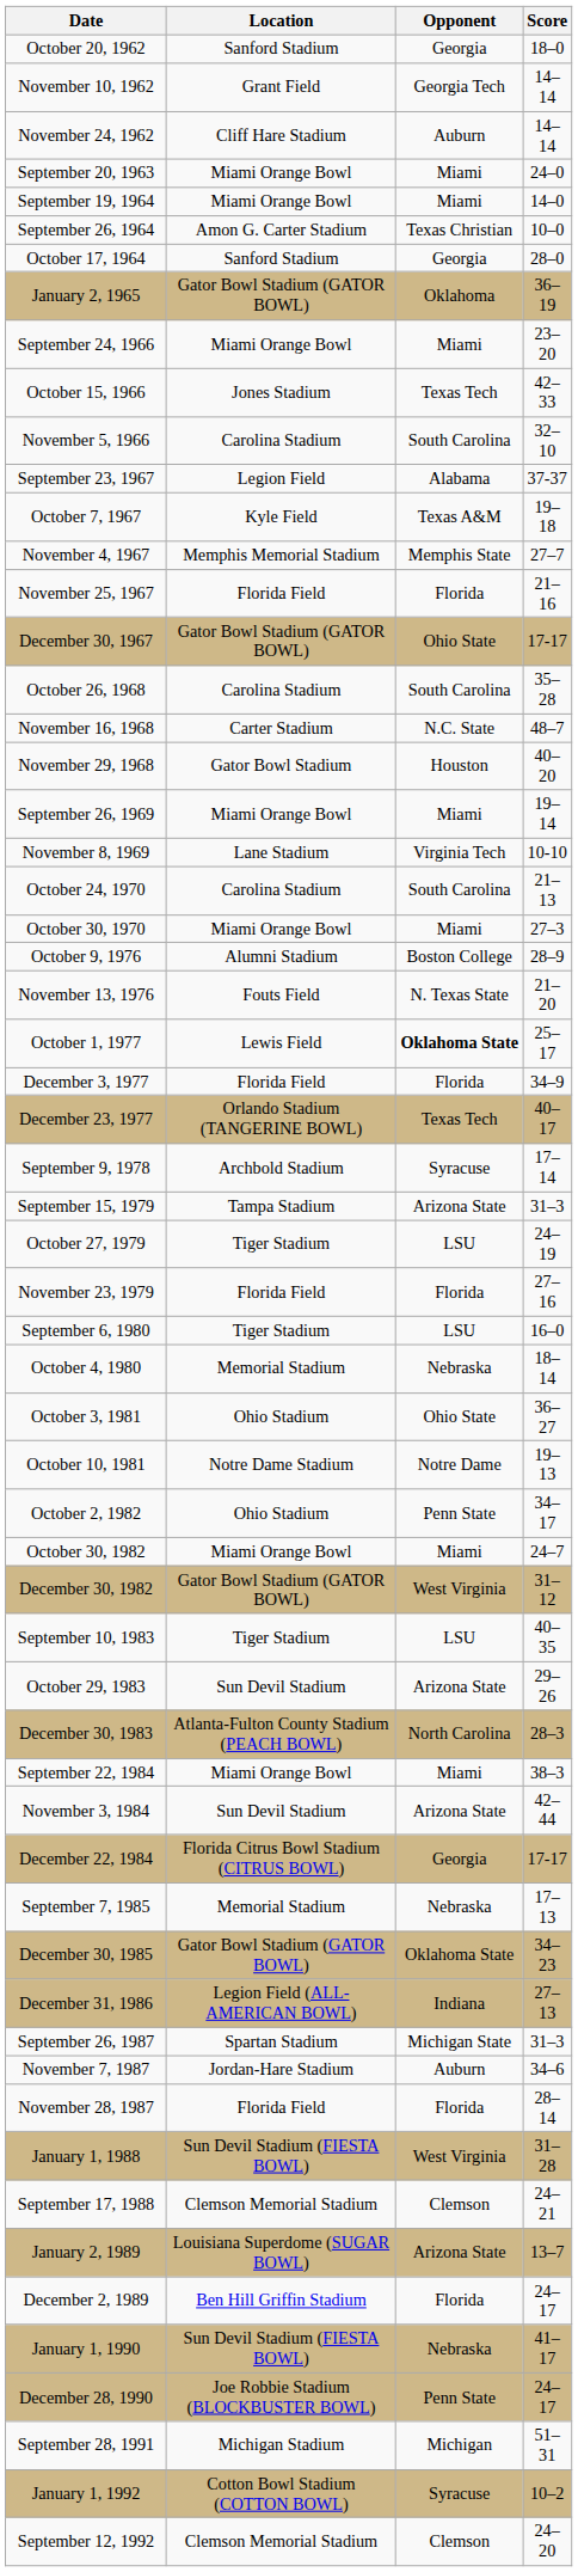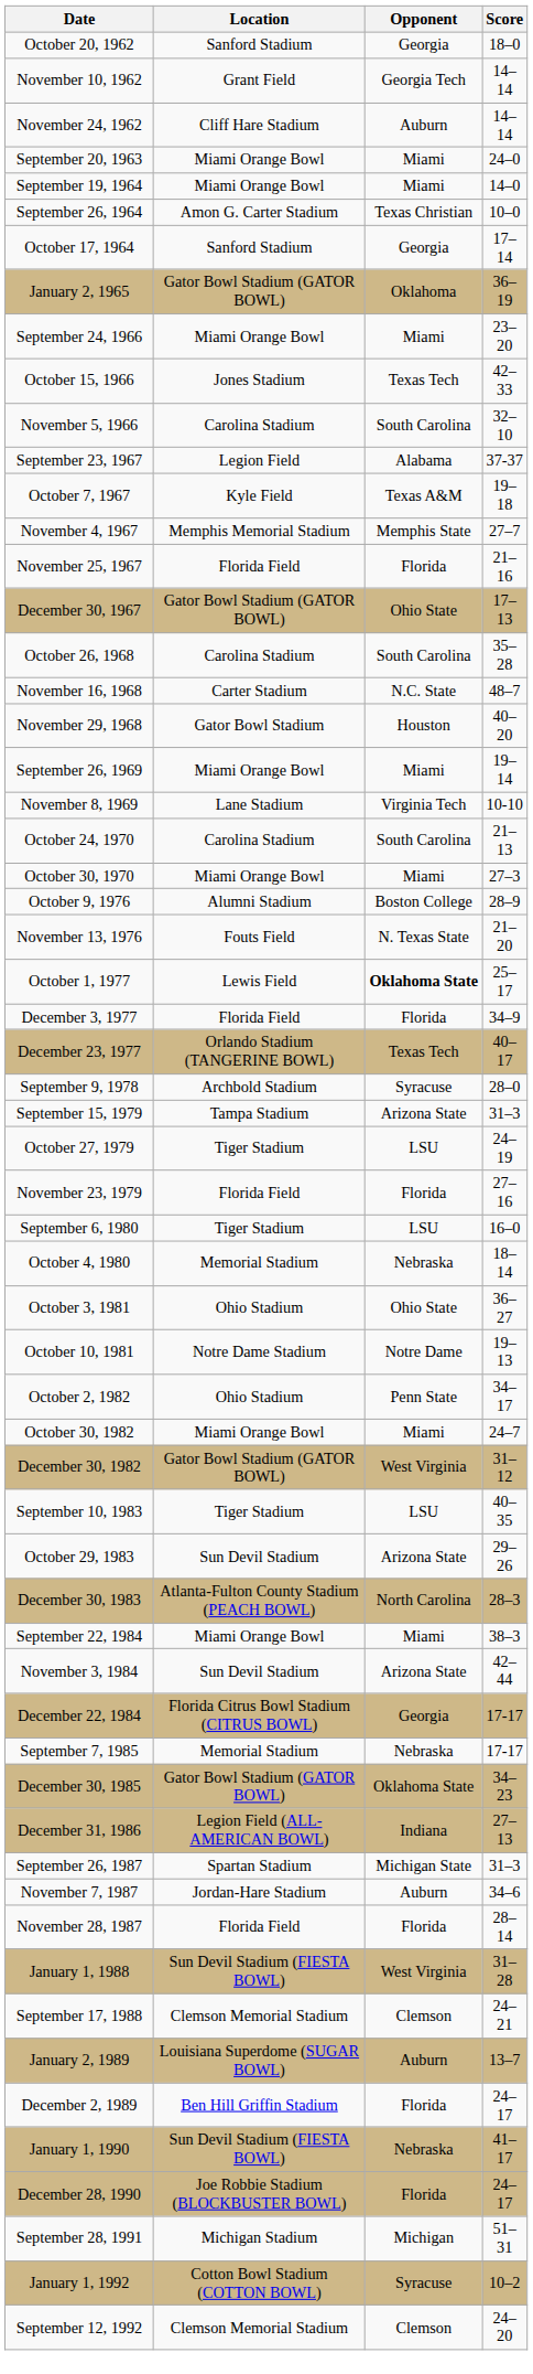October 17, 1964 | Score: 28–0 -> 17–14
December 30, 1967 | Score: 17-17 -> 17–13
September 9, 1978 | Score: 17–14 -> 28–0
September 7, 1985 | Score: 17–13 -> 17-17
January 2, 1989 | Opponent: Arizona State -> Auburn
December 28, 1990 | Opponent: Penn State -> Florida
